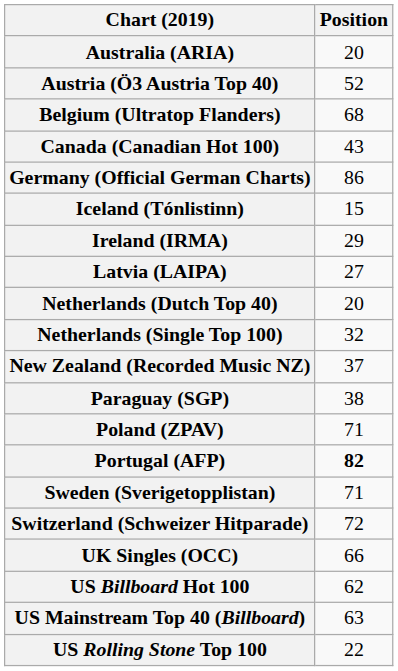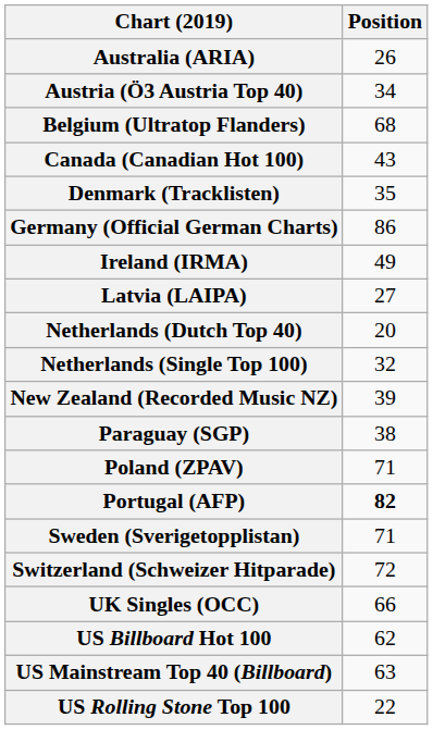Australia (ARIA) | Position: 20 -> 26
Austria (Ö3 Austria Top 40) | Position: 52 -> 34
+ row: Denmark (Tracklisten) | 35
- row: Iceland (Tónlistinn) | 15
Ireland (IRMA) | Position: 29 -> 49
New Zealand (Recorded Music NZ) | Position: 37 -> 39
